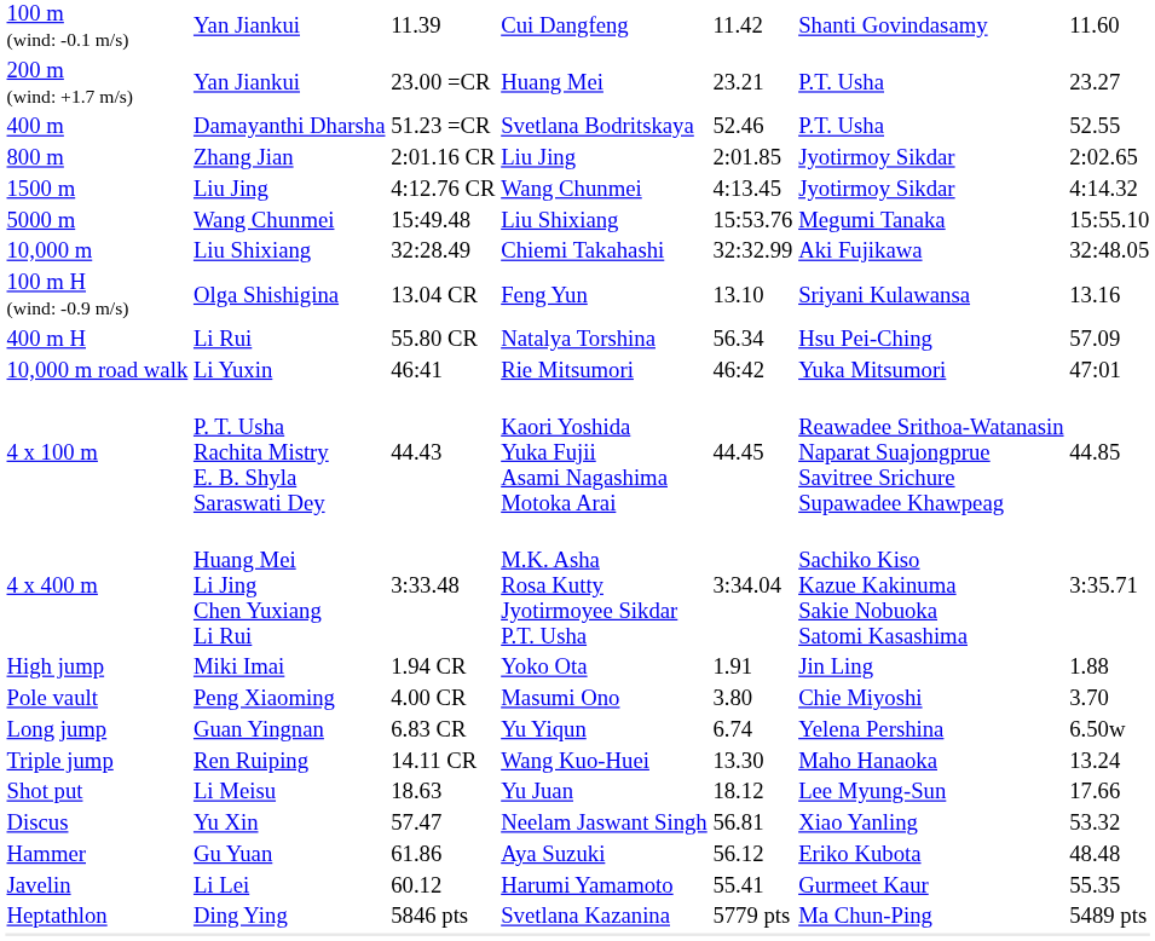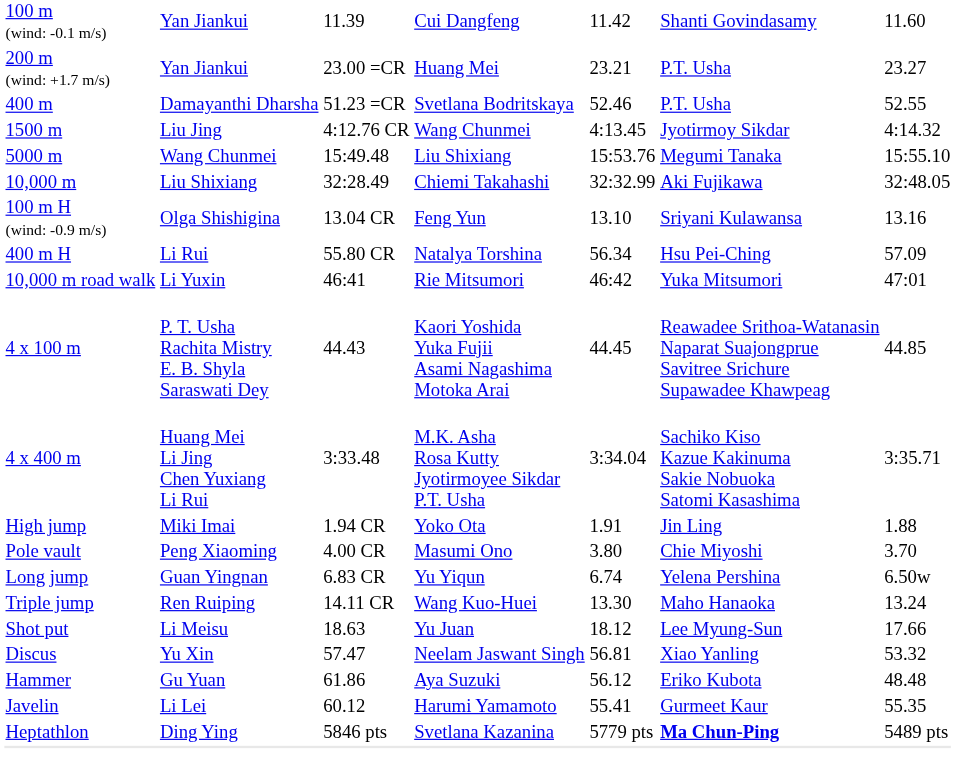- row: 800 m | Zhang Jian | 2:01.16 CR | Liu Jing | 2:01.85 | Jyotirmoy Sikdar | 2:02.65
Heptathlon | column 6: normal -> bold
